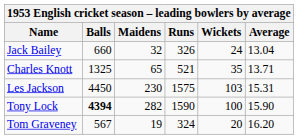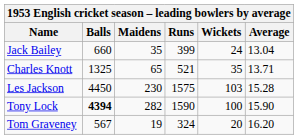Jack Bailey | Maidens: 32 -> 35
Jack Bailey | Runs: 326 -> 399
Les Jackson | Average: 15.31 -> 15.28
